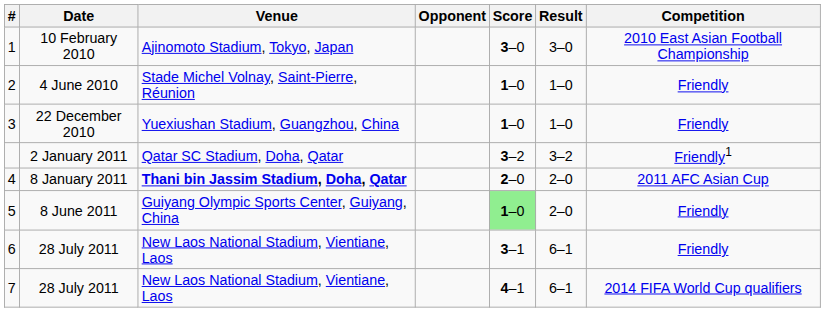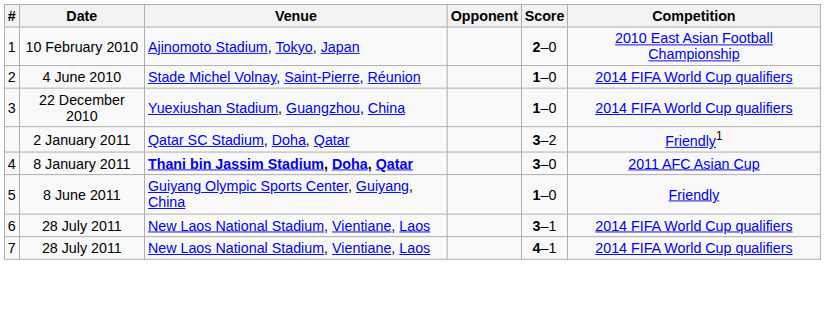- column: Result | 3–0 | 1–0 | 1–0 | 3–2 | 2–0 | 2–0 | 6–1 | 6–1
1 | Score: 3–0 -> 2–0
2 | Competition: Friendly -> 2014 FIFA World Cup qualifiers
3 | Competition: Friendly -> 2014 FIFA World Cup qualifiers
4 | Score: 2–0 -> 3–0
5 | Score: lightgreen background -> no background
6 | Competition: Friendly -> 2014 FIFA World Cup qualifiers
